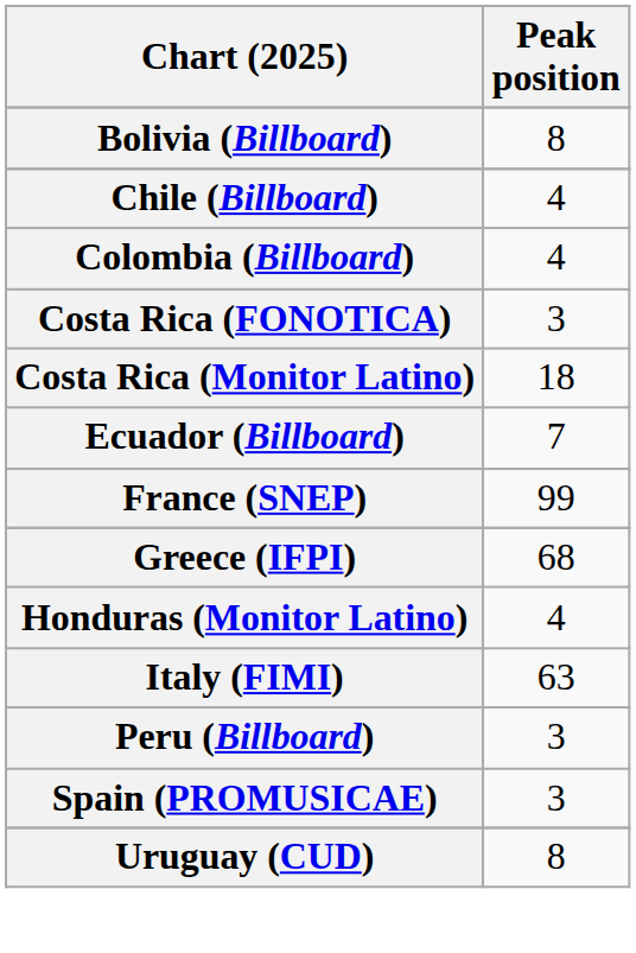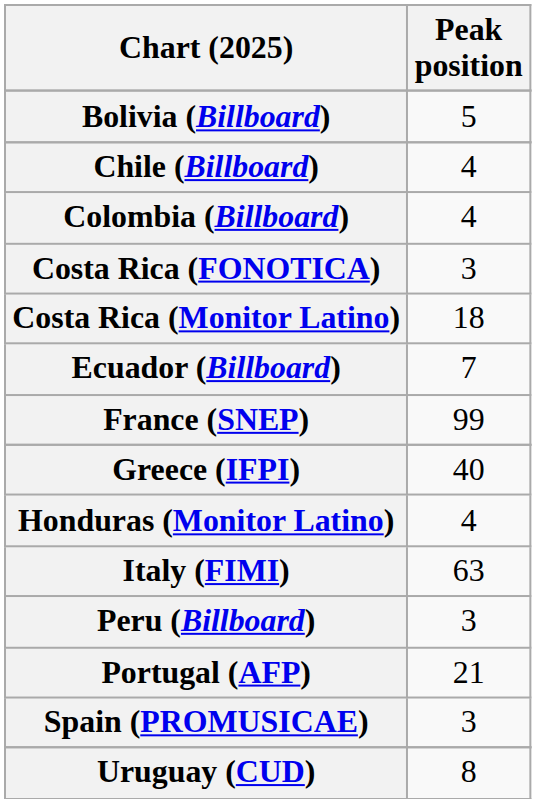Bolivia (Billboard) | Peak position: 8 -> 5
Greece (IFPI) | Peak position: 68 -> 40
+ row: Portugal (AFP) | 21
